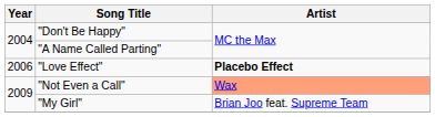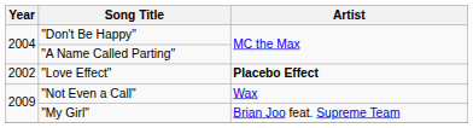"Love Effect" | Year: 2006 -> 2002
"Not Even a Call" | Artist: lightsalmon background -> no background
